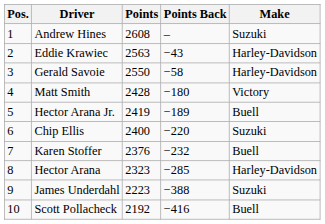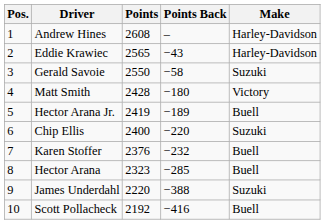Andrew Hines | Make: Suzuki -> Harley-Davidson
Eddie Krawiec | Points: 2563 -> 2565
Gerald Savoie | Make: Harley-Davidson -> Suzuki
Hector Arana | Make: Harley-Davidson -> Buell
James Underdahl | Points: 2223 -> 2220
